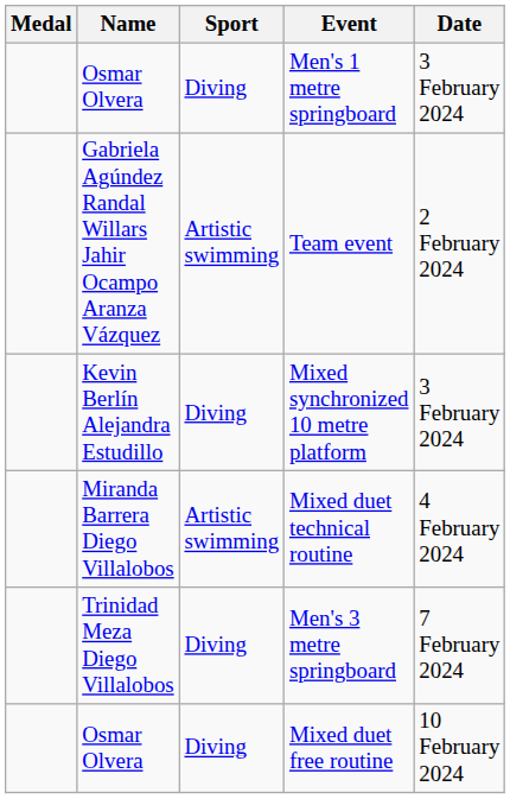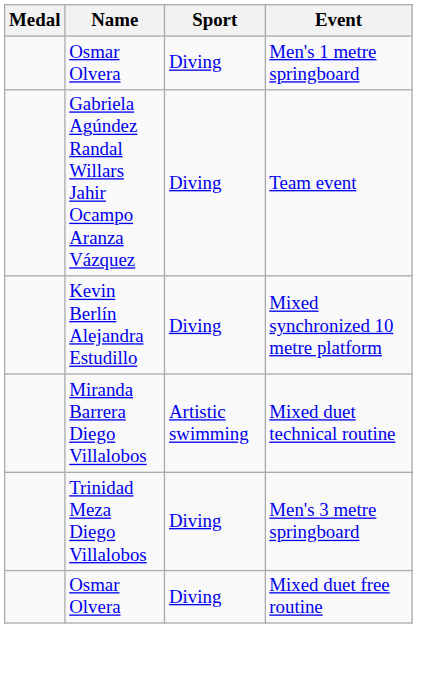- column: Date | 3 February 2024 | 2 February 2024 | 3 February 2024 | 4 February 2024 | 7 February 2024 | 10 February 2024
Team event | Sport: Artistic swimming -> Diving
